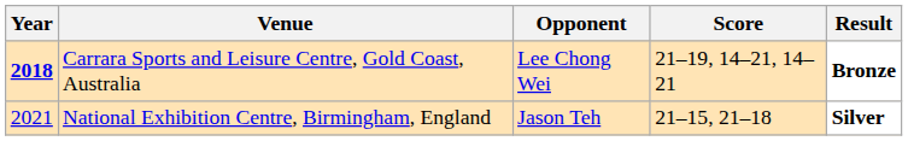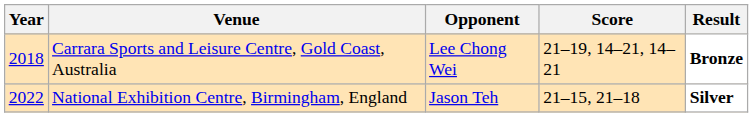Carrara Sports and Leisure Centre, Gold Coast, Australia | Year: bold -> normal
National Exhibition Centre, Birmingham, England | Year: 2021 -> 2022
